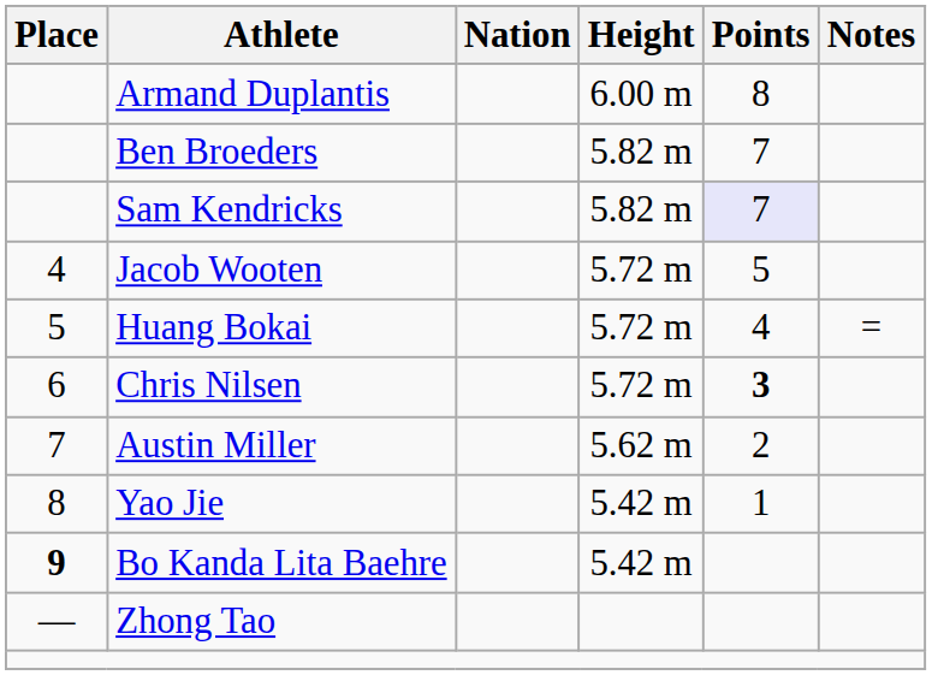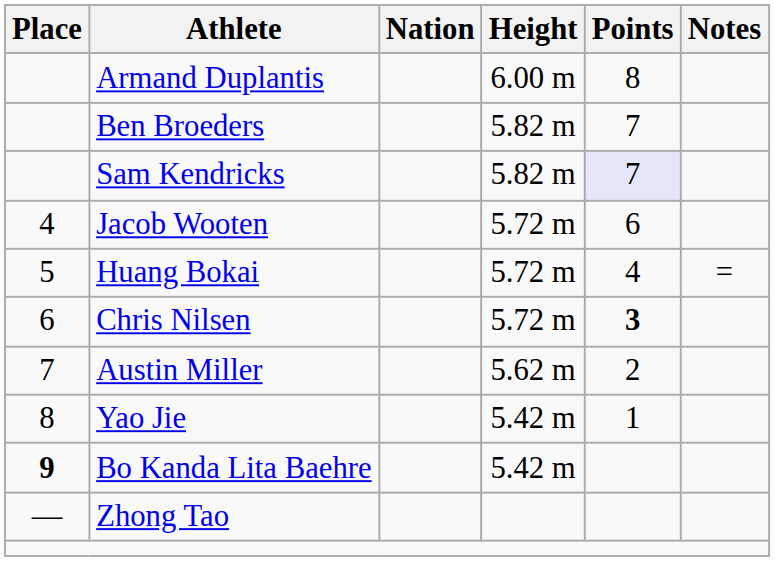Jacob Wooten | Points: 5 -> 6
